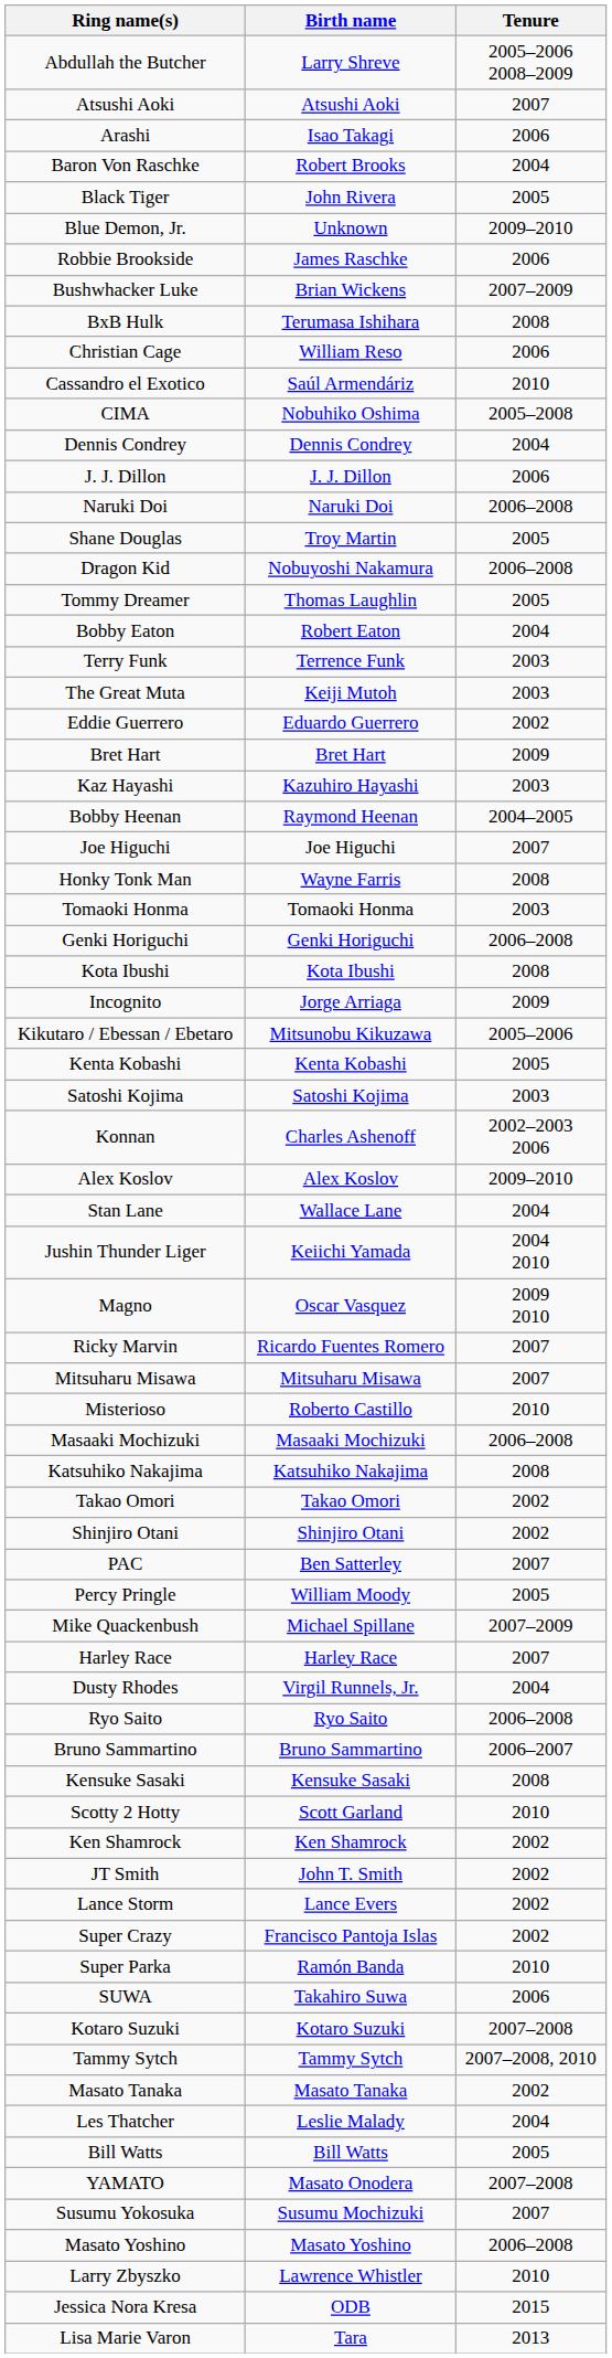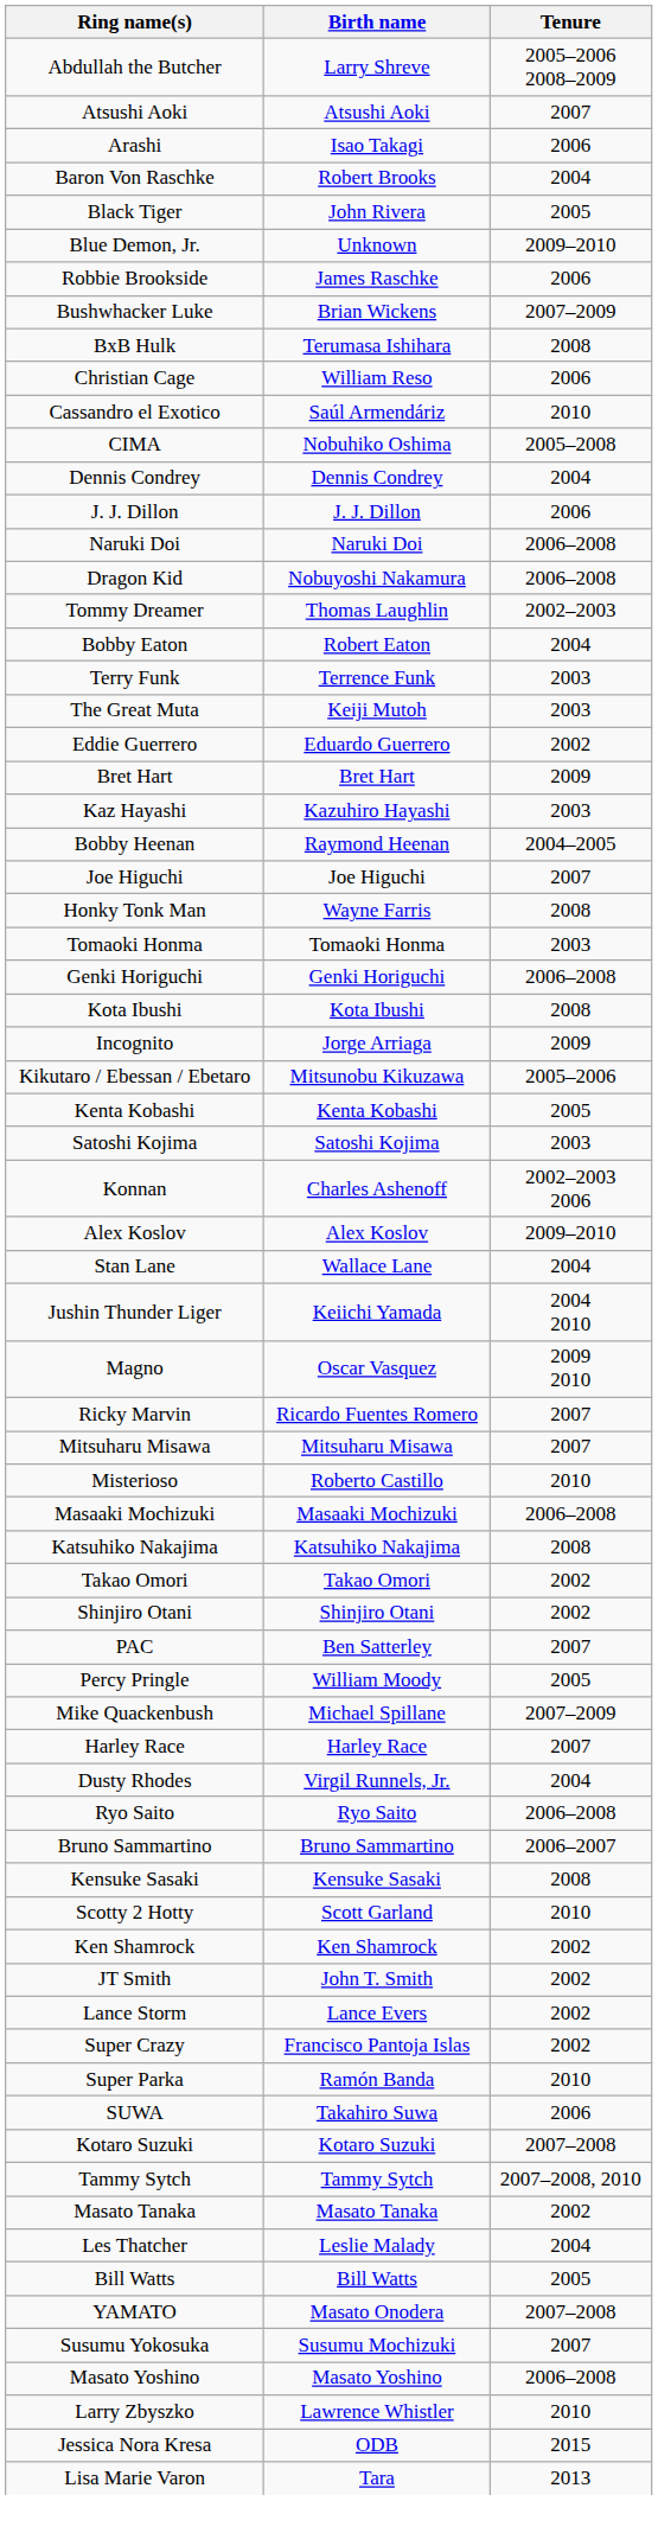- row: Shane Douglas | Troy Martin | 2005
Tommy Dreamer | Tenure: 2005 -> 2002–2003
